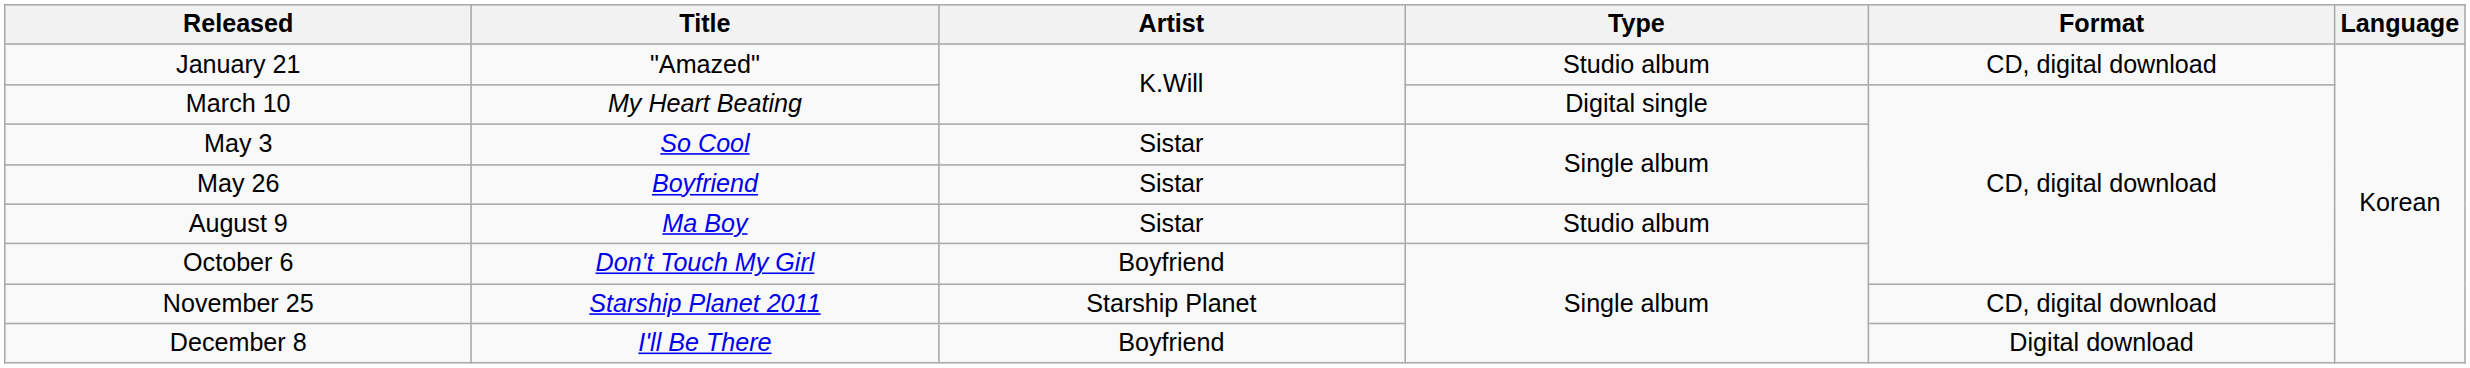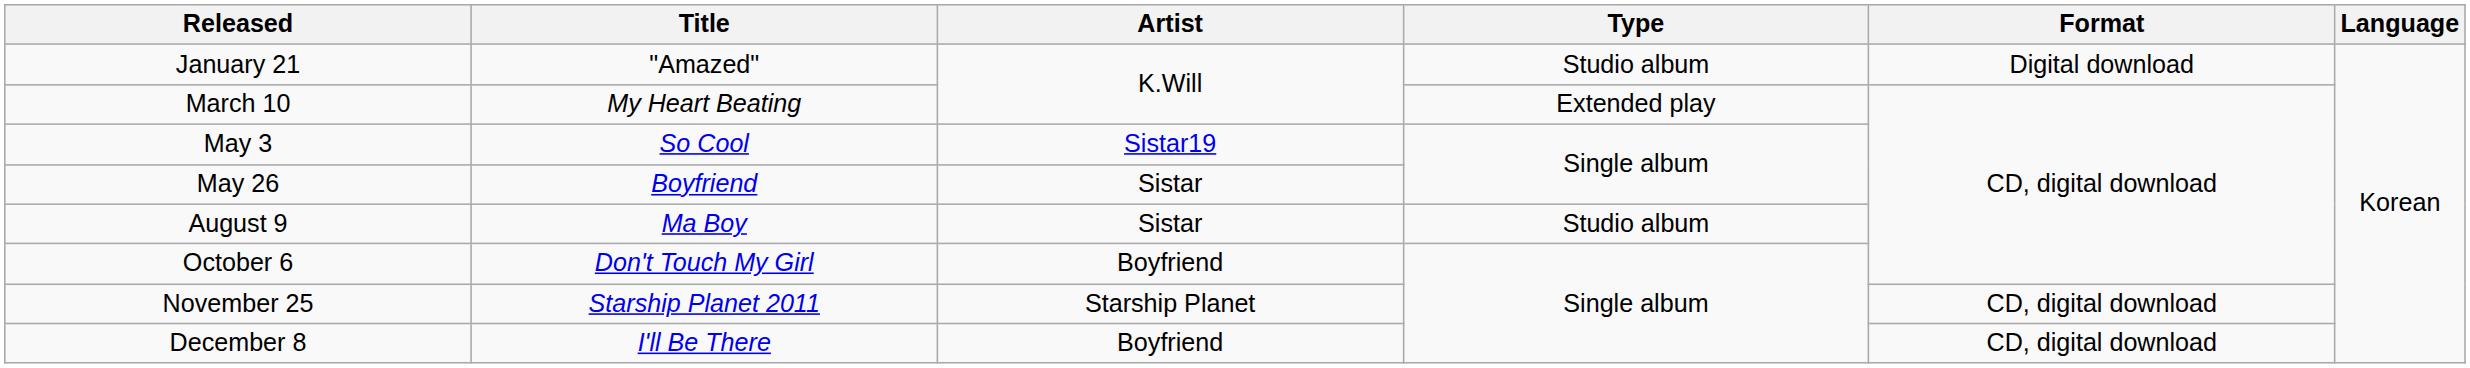January 21 | Format: CD, digital download -> Digital download
March 10 | Type: Digital single -> Extended play
May 3 | Artist: Sistar -> Sistar19
December 8 | Format: Digital download -> CD, digital download
